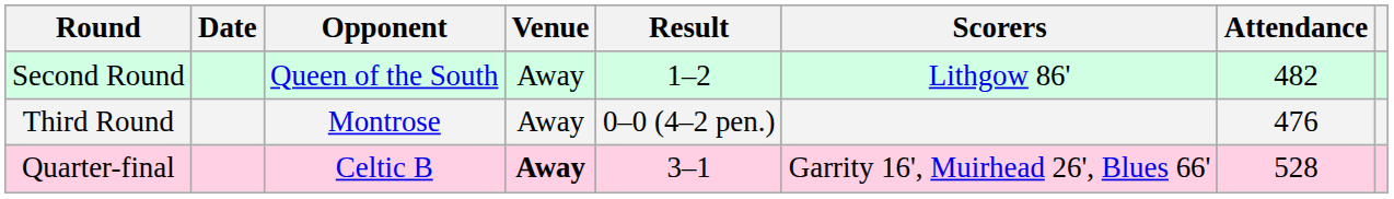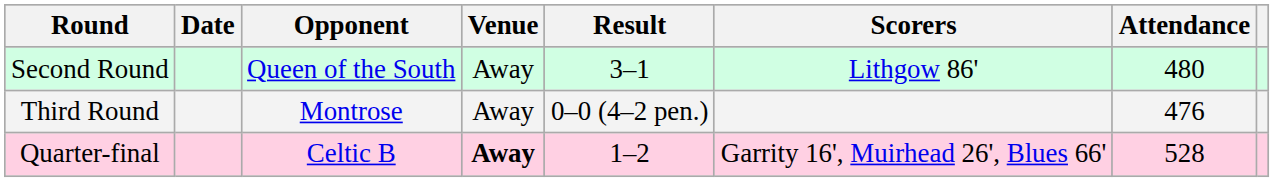Second Round | Result: 1–2 -> 3–1
Second Round | Attendance: 482 -> 480
Quarter-final | Result: 3–1 -> 1–2
